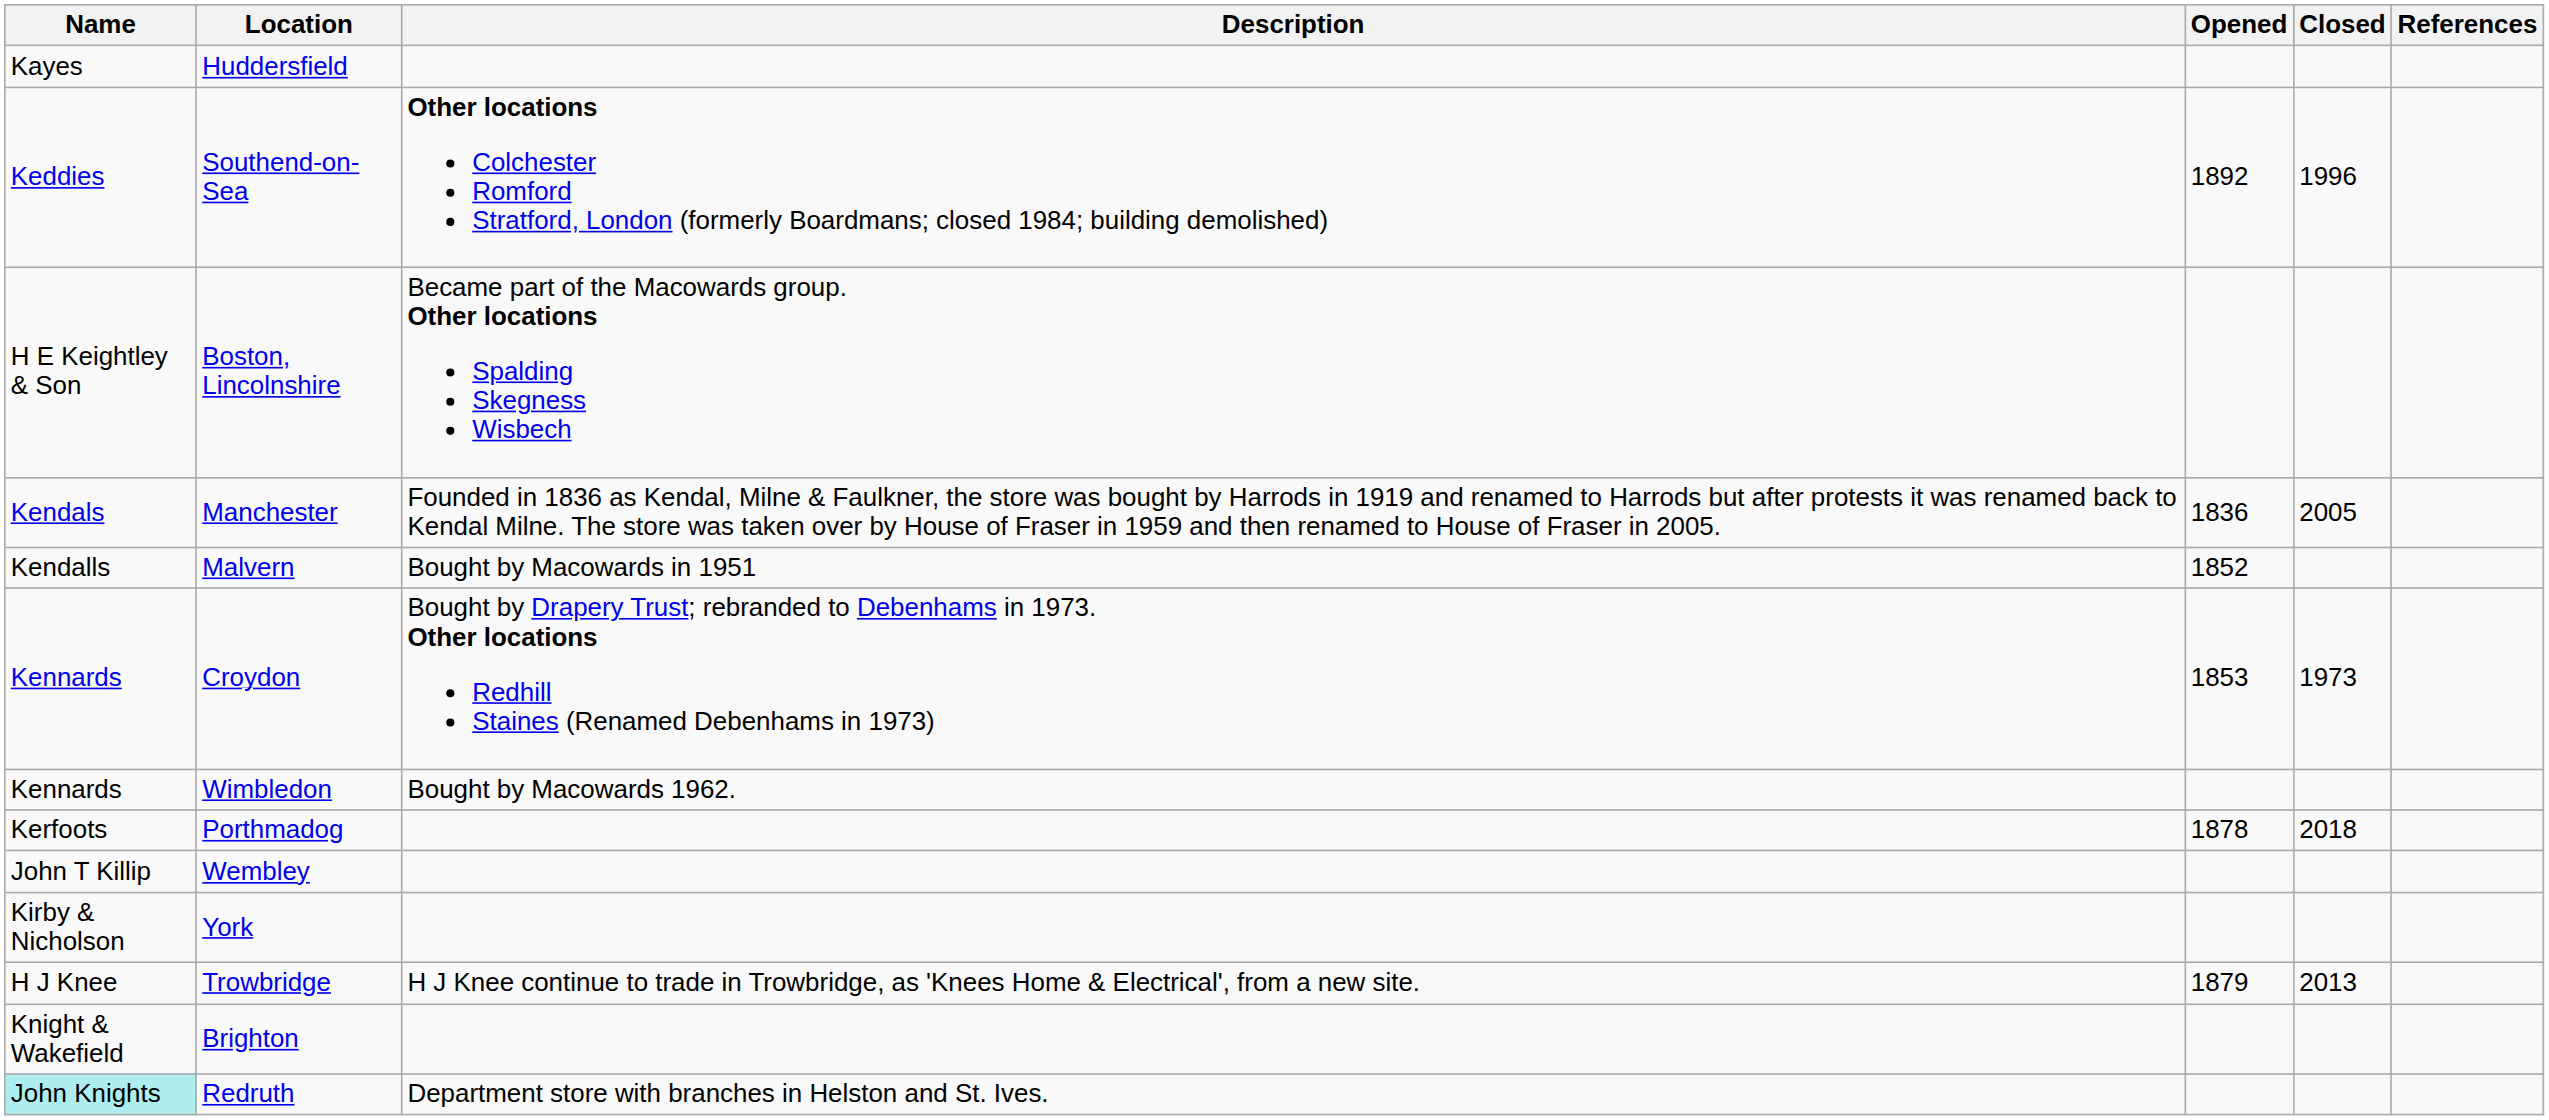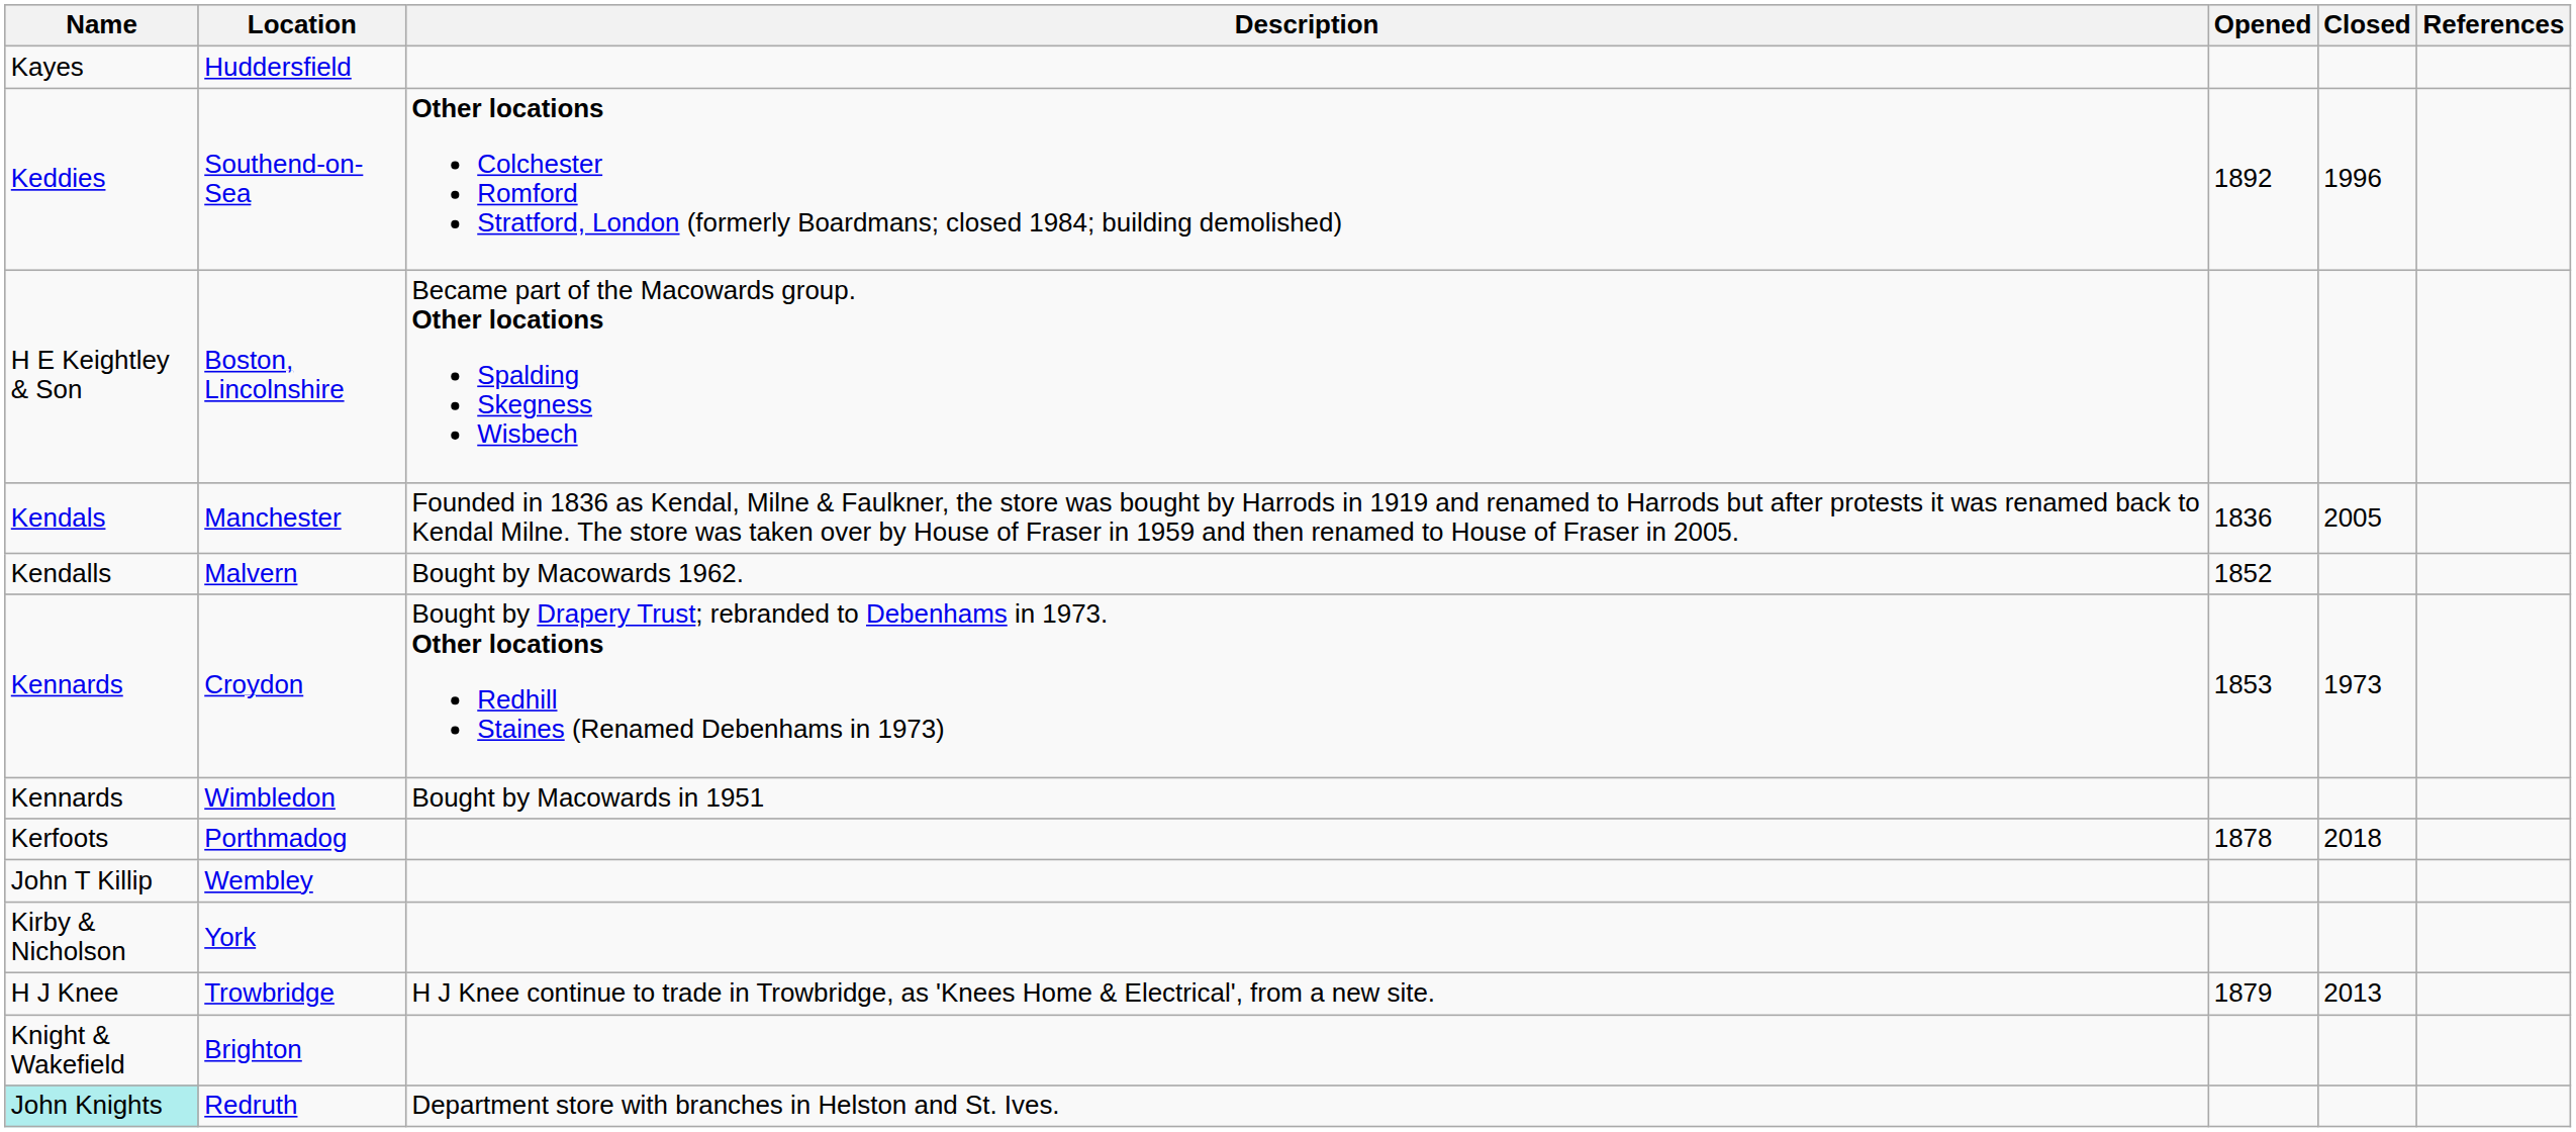Malvern | Description: Bought by Macowards in 1951 -> Bought by Macowards 1962.
Wimbledon | Description: Bought by Macowards 1962. -> Bought by Macowards in 1951
